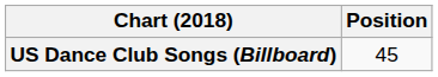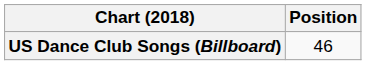US Dance Club Songs (Billboard) | Position: 45 -> 46
